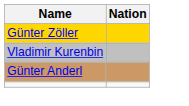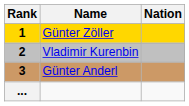+ column: Rank | 1 | 2 | 3 | ...
